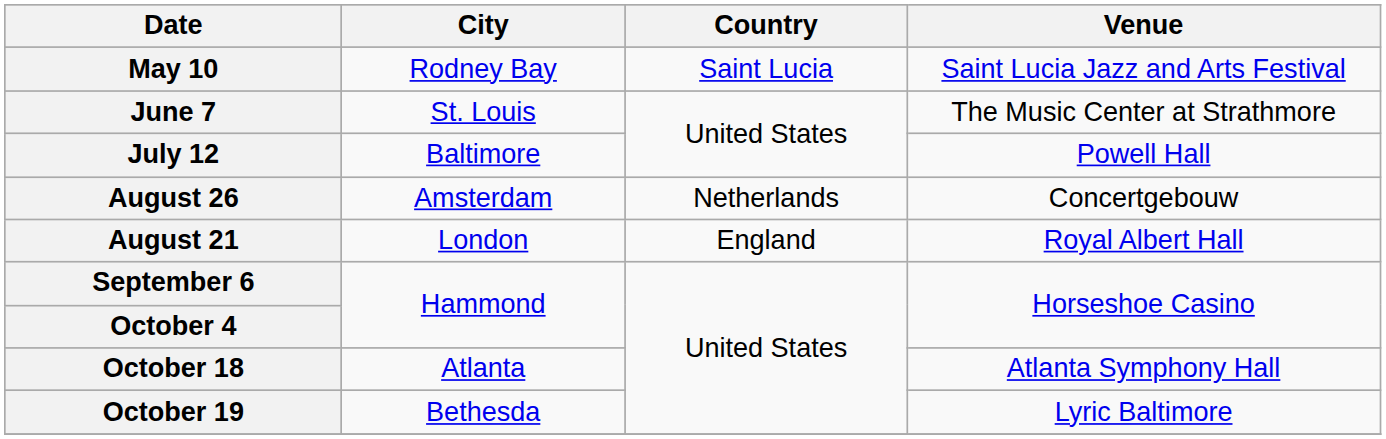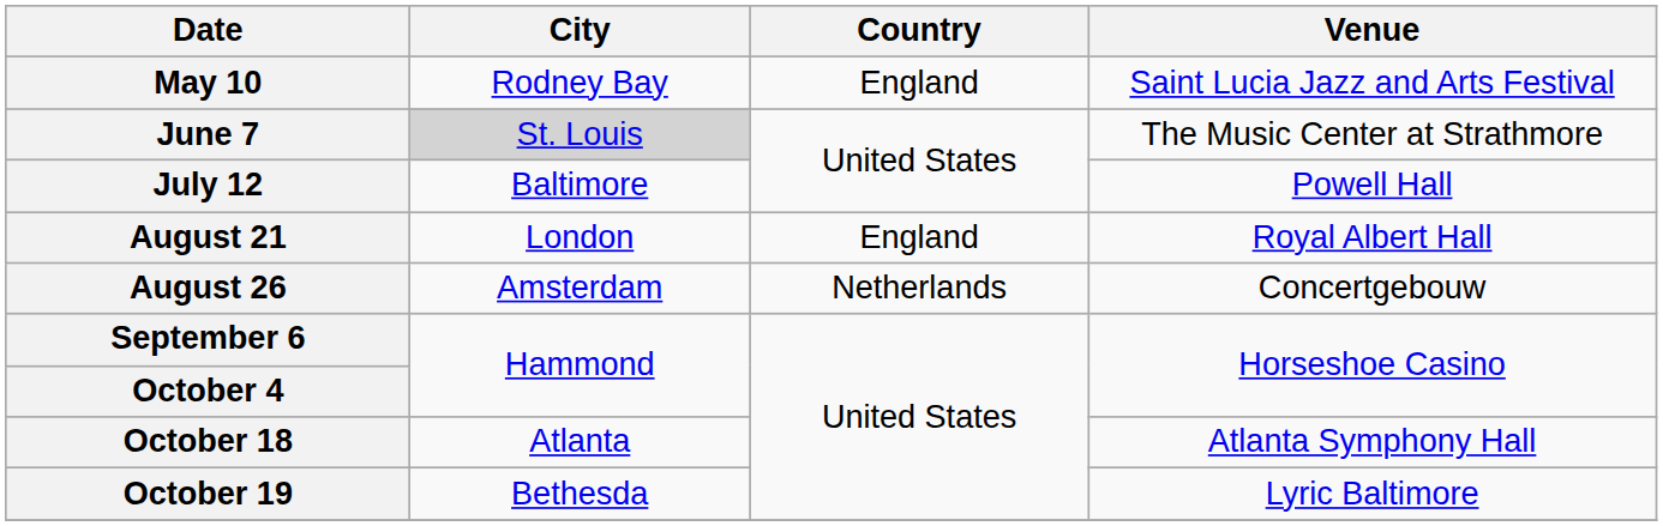May 10 | Country: Saint Lucia -> England
June 7 | City: no background -> lightgrey background
rows swapped: August 21 <-> August 26
